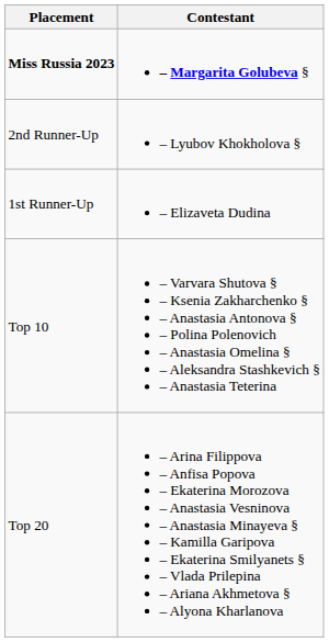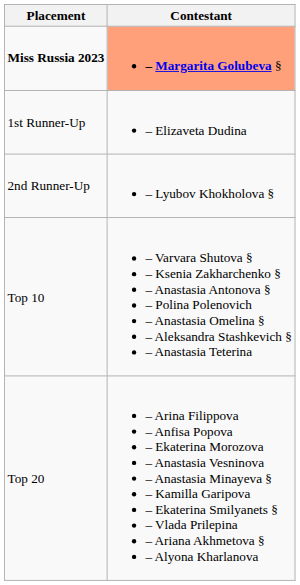Miss Russia 2023 | Contestant: no background -> lightsalmon background
rows swapped: 1st Runner-Up <-> 2nd Runner-Up
